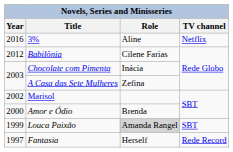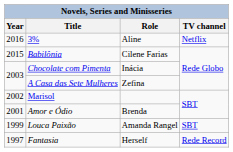Babilônia | Year: 2012 -> 2015
Amor e Ódio | Year: 2000 -> 2001
Louca Paixão | Role: lightgrey background -> no background
